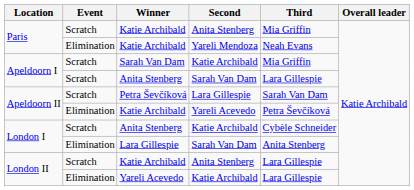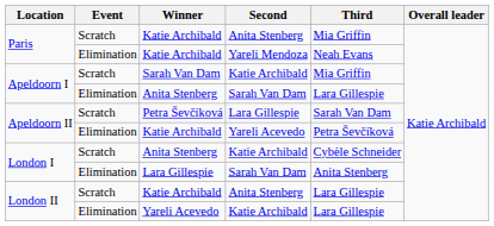Apeldoorn I / Anita Stenberg | Event: Scratch -> Elimination
